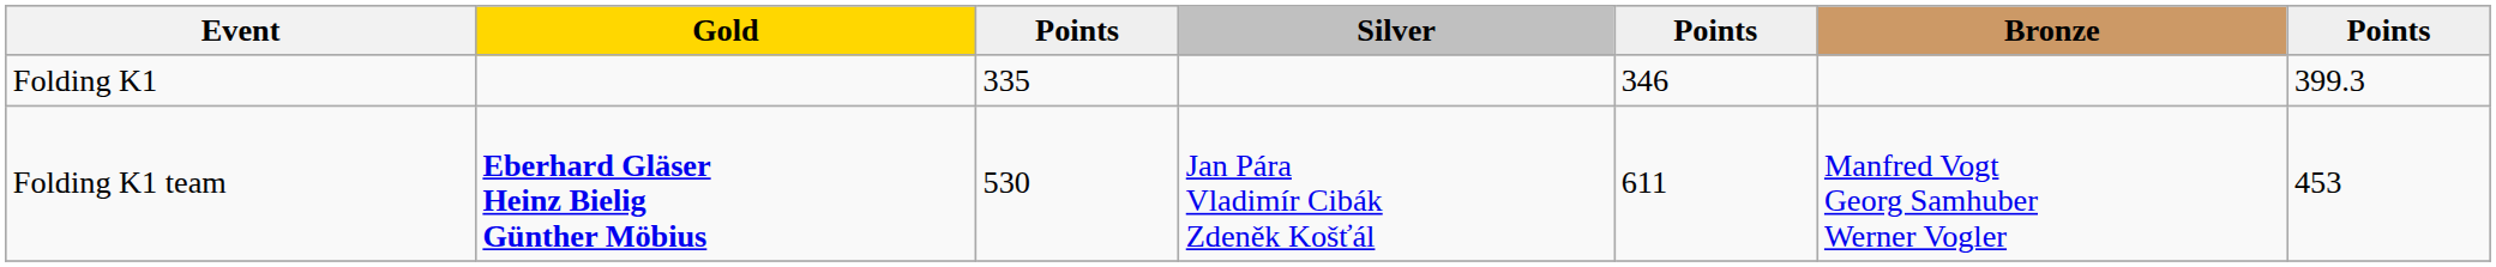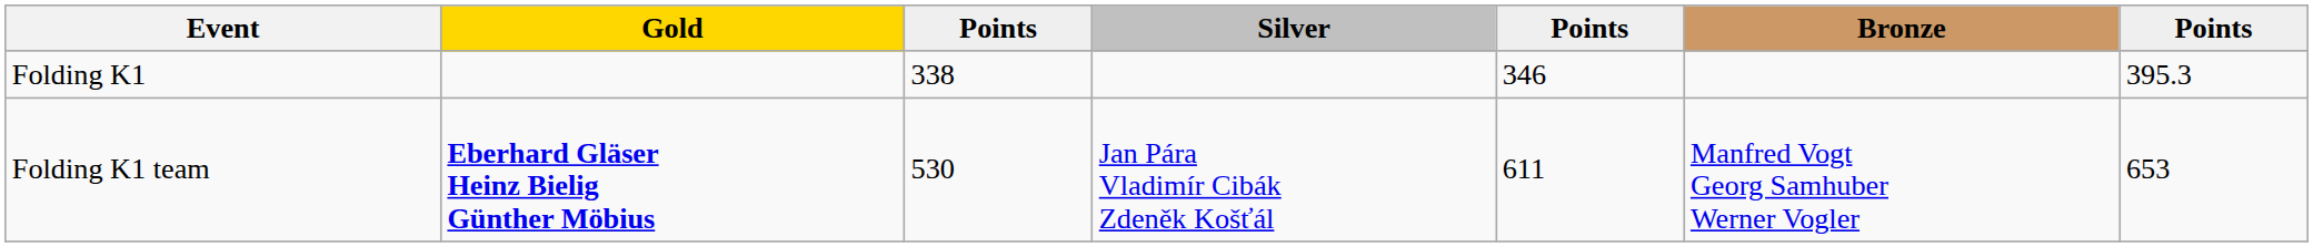Folding K1 | column 3: 335 -> 338
Folding K1 | column 7: 399.3 -> 395.3
Folding K1 team | column 7: 453 -> 653
